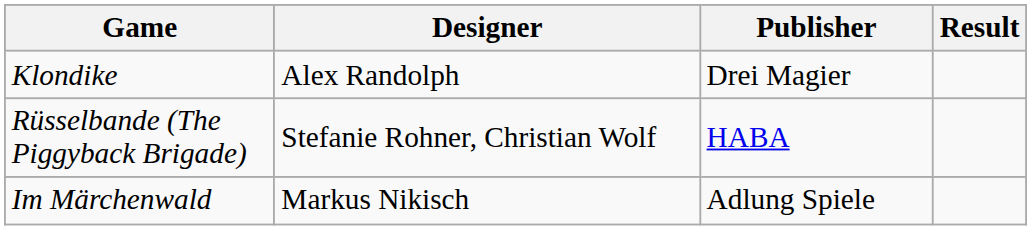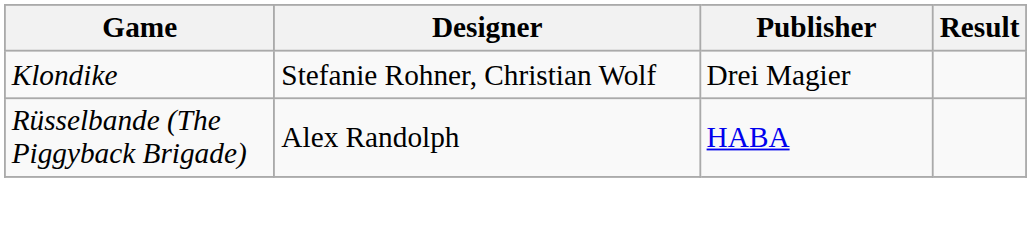Klondike | Designer: Alex Randolph -> Stefanie Rohner, Christian Wolf
Rüsselbande (The Piggyback Brigade) | Designer: Stefanie Rohner, Christian Wolf -> Alex Randolph
- row: Im Märchenwald | Markus Nikisch | Adlung Spiele
